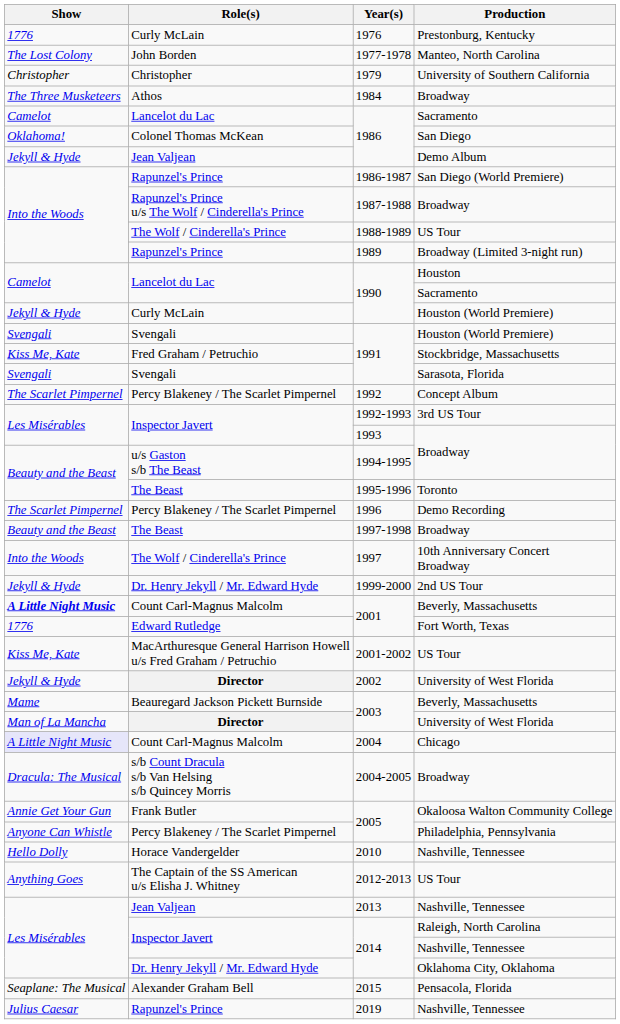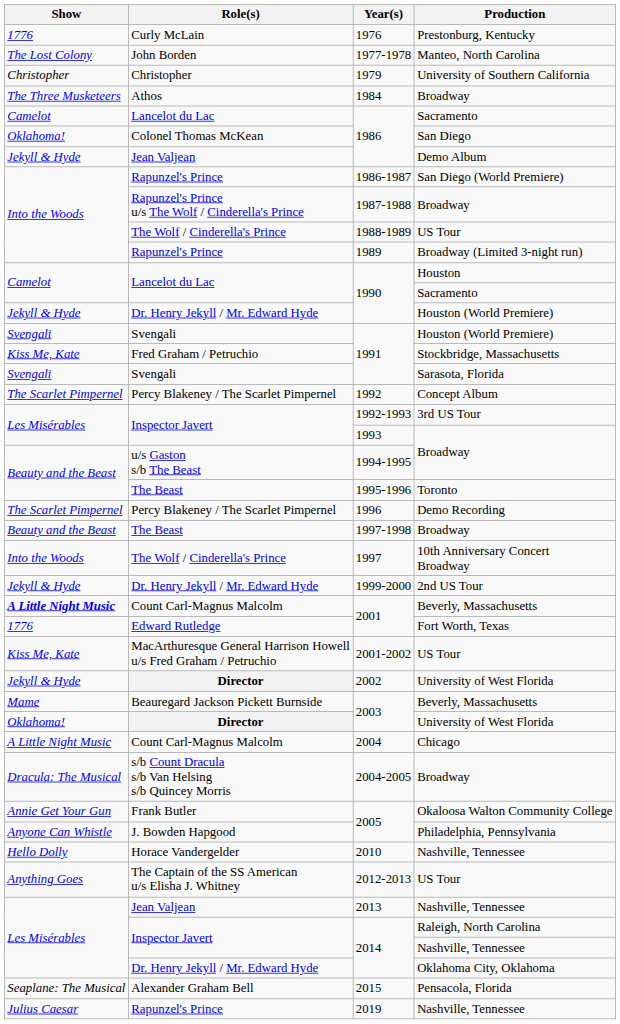1990 / Houston (World Premiere) | Role(s): Curly McLain -> Dr. Henry Jekyll / Mr. Edward Hyde
2003 / University of West Florida | Show: Man of La Mancha -> Oklahoma!
2004 | Show: lavender background -> no background
2005 / Philadelphia, Pennsylvania | Role(s): Percy Blakeney / The Scarlet Pimpernel -> J. Bowden Hapgood
